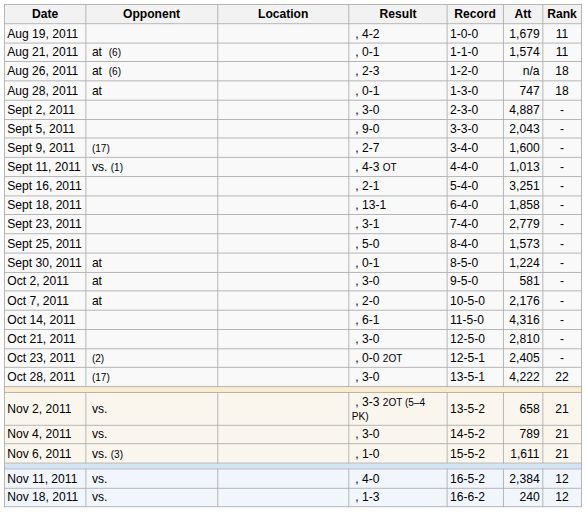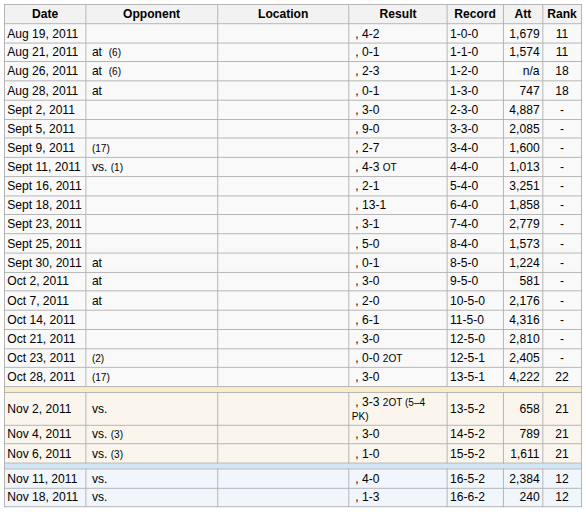Sept 5, 2011 | Att: 2,043 -> 2,085
Nov 4, 2011 | Opponent: vs. -> vs. (3)
